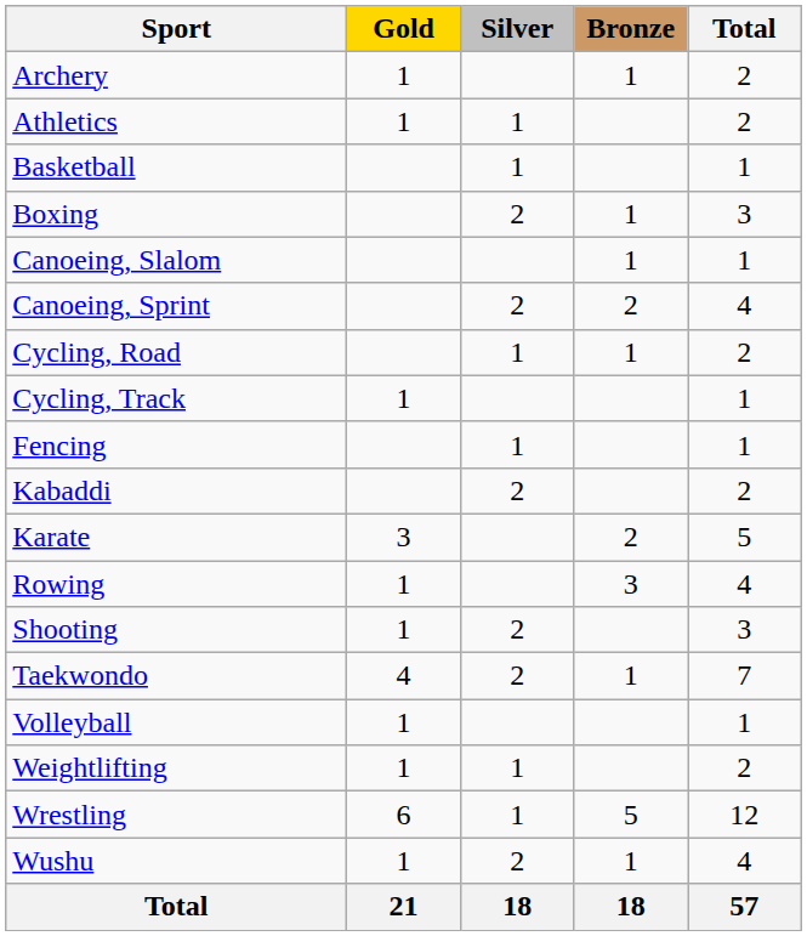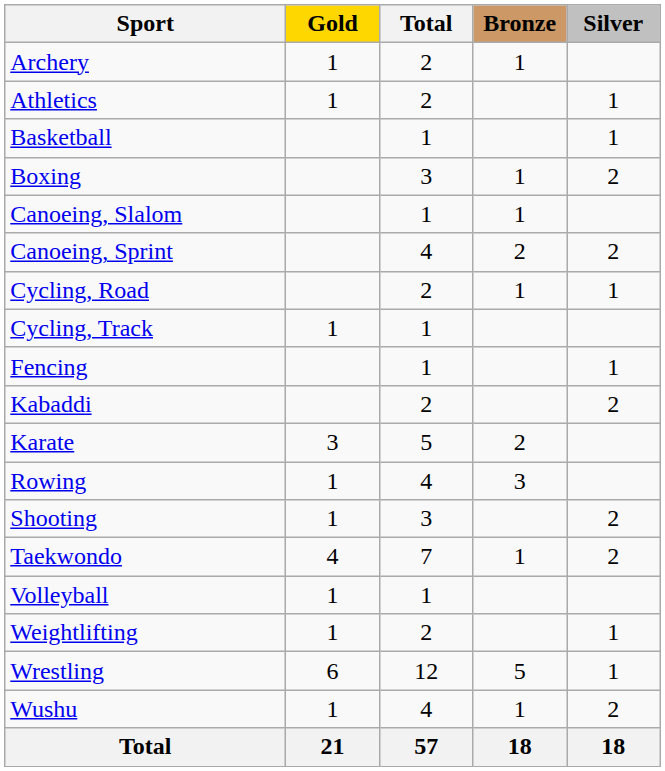columns swapped: Silver <-> Total
